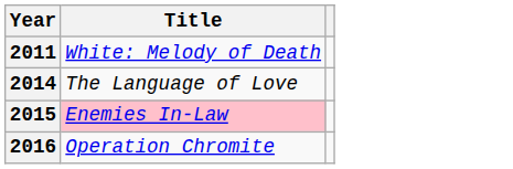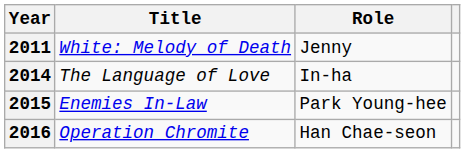+ column: Role | Jenny | In-ha | Park Young-hee | Han Chae-seon
2015 | Title: pink background -> no background
